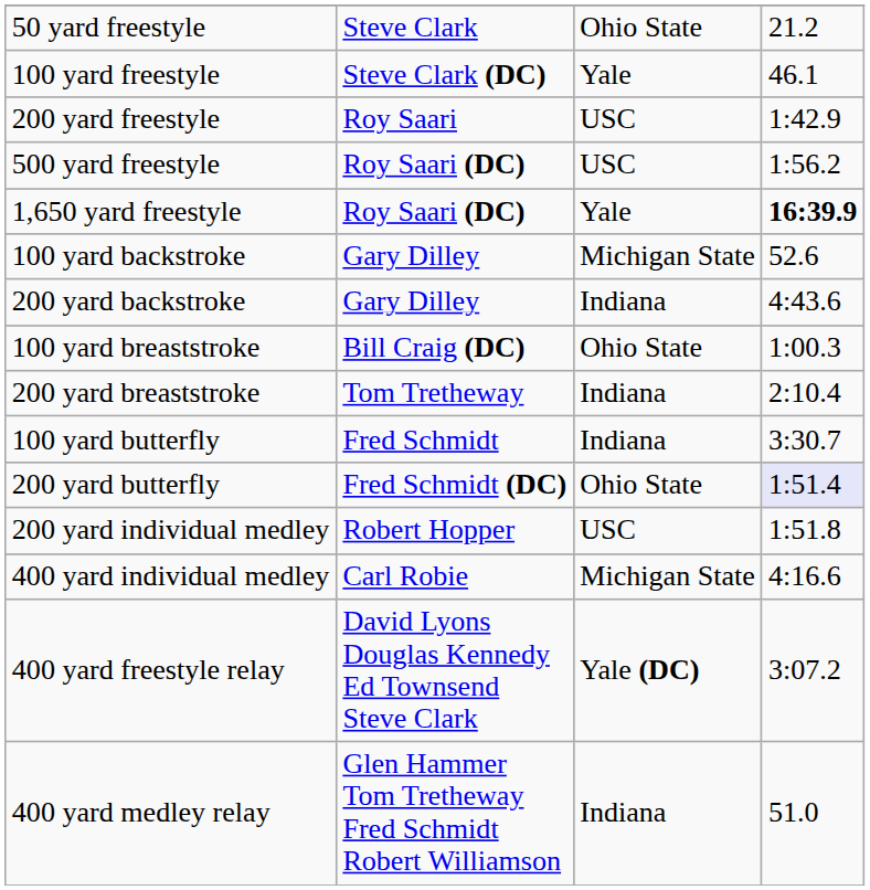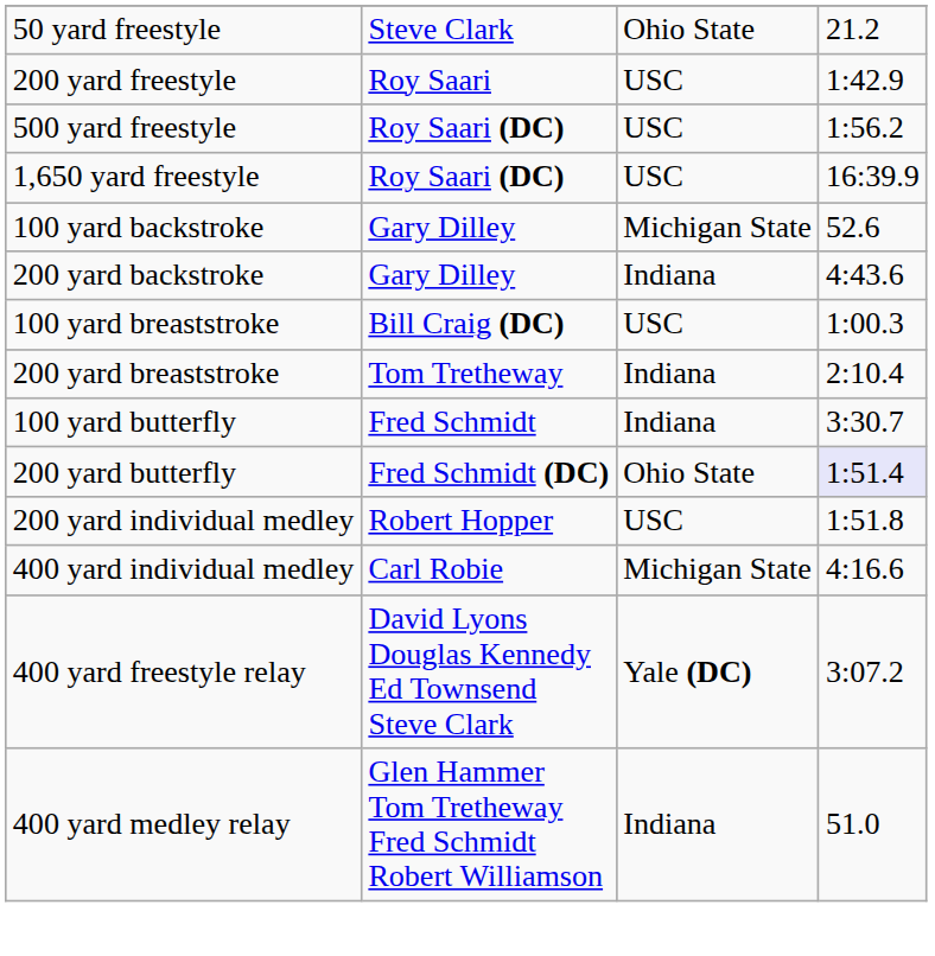- row: 100 yard freestyle | Steve Clark (DC) | Yale | 46.1
1,650 yard freestyle | column 3: Yale -> USC
1,650 yard freestyle | column 4: bold -> normal
100 yard breaststroke | column 3: Ohio State -> USC
